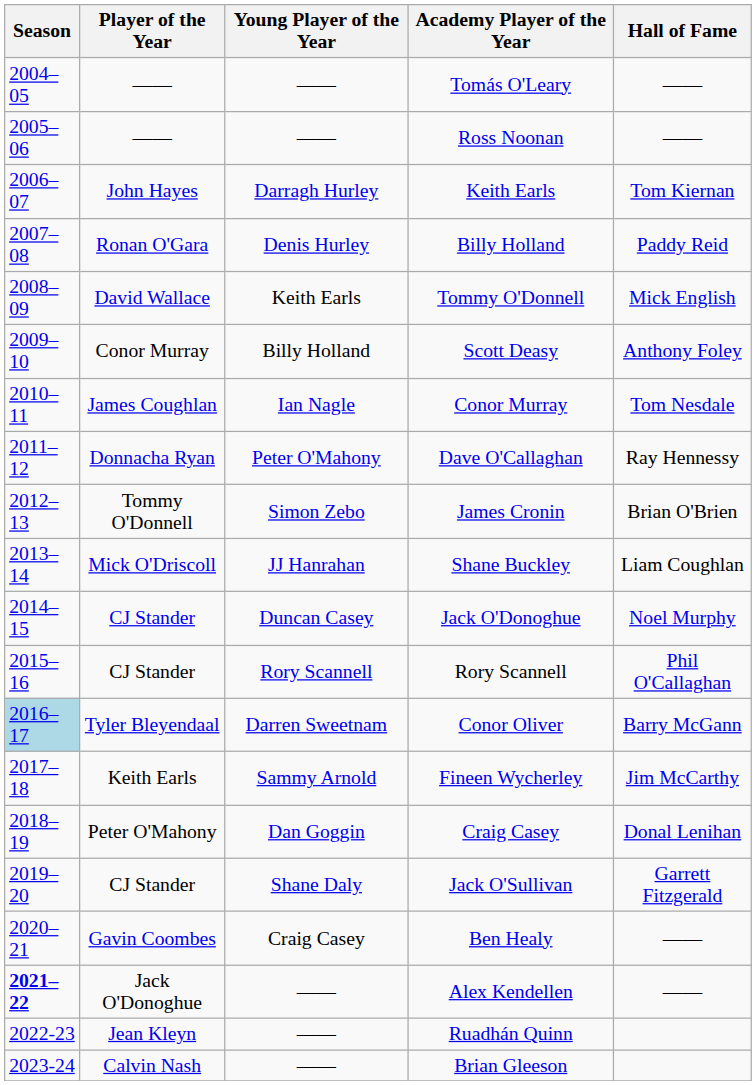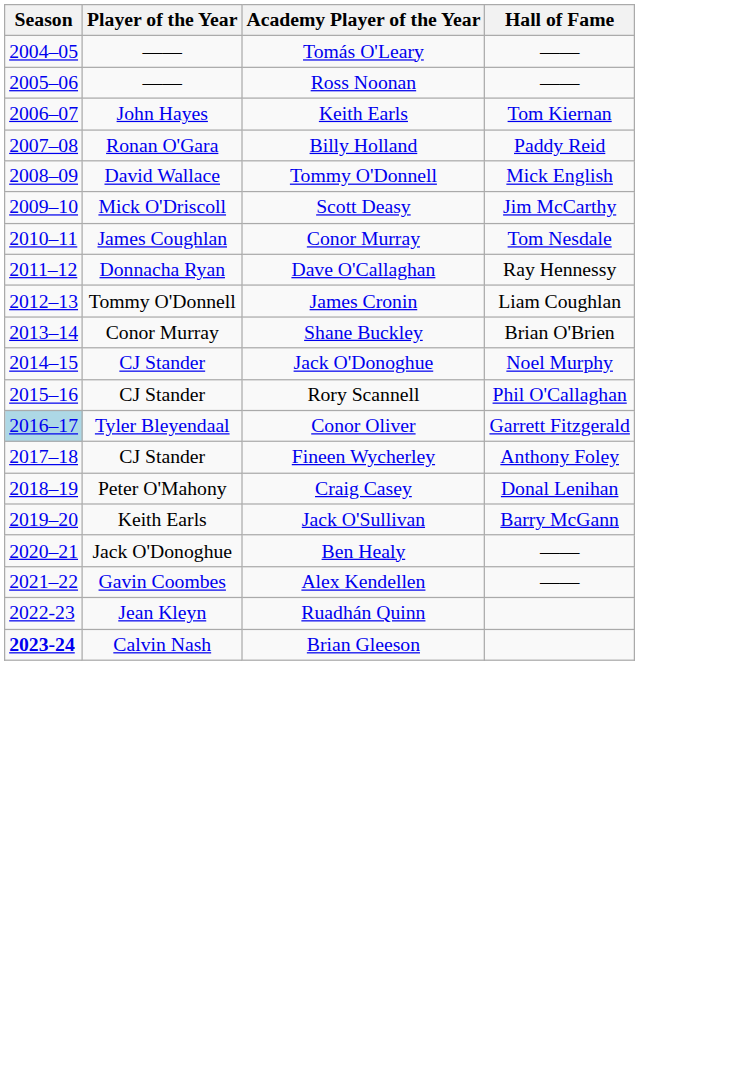- column: Young Player of the Year | —— | —— | Darragh Hurley | Denis Hurley | Keith Earls | Billy Holland | Ian Nagle | Peter O'Mahony | Simon Zebo | JJ Hanrahan | Duncan Casey | Rory Scannell | Darren Sweetnam | Sammy Arnold | Dan Goggin | Shane Daly | Craig Casey | —— | —— | ——
Scott Deasy | Player of the Year: Conor Murray -> Mick O'Driscoll
Scott Deasy | Hall of Fame: Anthony Foley -> Jim McCarthy
James Cronin | Hall of Fame: Brian O'Brien -> Liam Coughlan
Shane Buckley | Player of the Year: Mick O'Driscoll -> Conor Murray
Shane Buckley | Hall of Fame: Liam Coughlan -> Brian O'Brien
Conor Oliver | Hall of Fame: Barry McGann -> Garrett Fitzgerald
Fineen Wycherley | Player of the Year: Keith Earls -> CJ Stander
Fineen Wycherley | Hall of Fame: Jim McCarthy -> Anthony Foley
Jack O'Sullivan | Player of the Year: CJ Stander -> Keith Earls
Jack O'Sullivan | Hall of Fame: Garrett Fitzgerald -> Barry McGann
Ben Healy | Player of the Year: Gavin Coombes -> Jack O'Donoghue
Alex Kendellen | Season: bold -> normal
Alex Kendellen | Player of the Year: Jack O'Donoghue -> Gavin Coombes
Brian Gleeson | Season: normal -> bold
